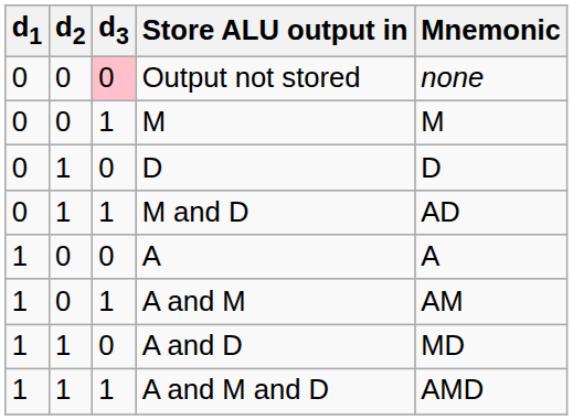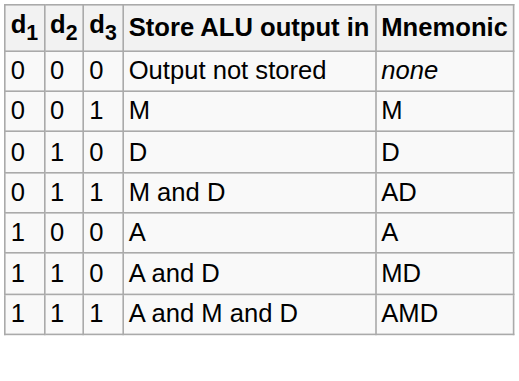Output not stored | d3: pink background -> no background
- row: 1 | 0 | 1 | A and M | AM
